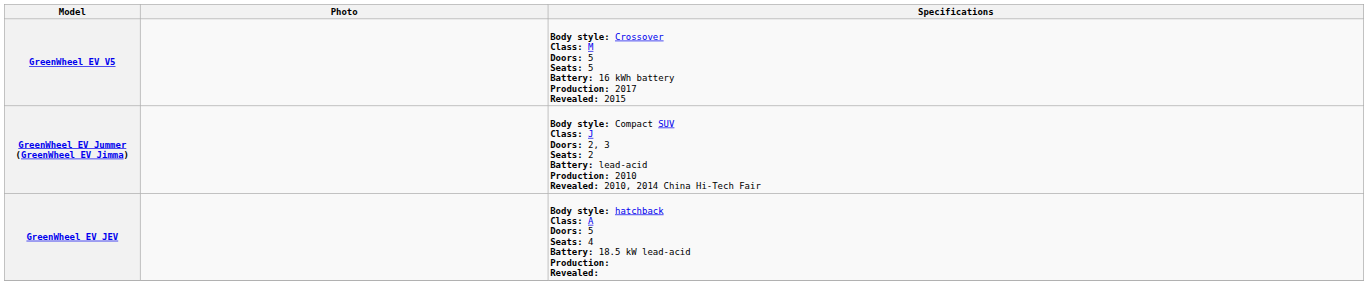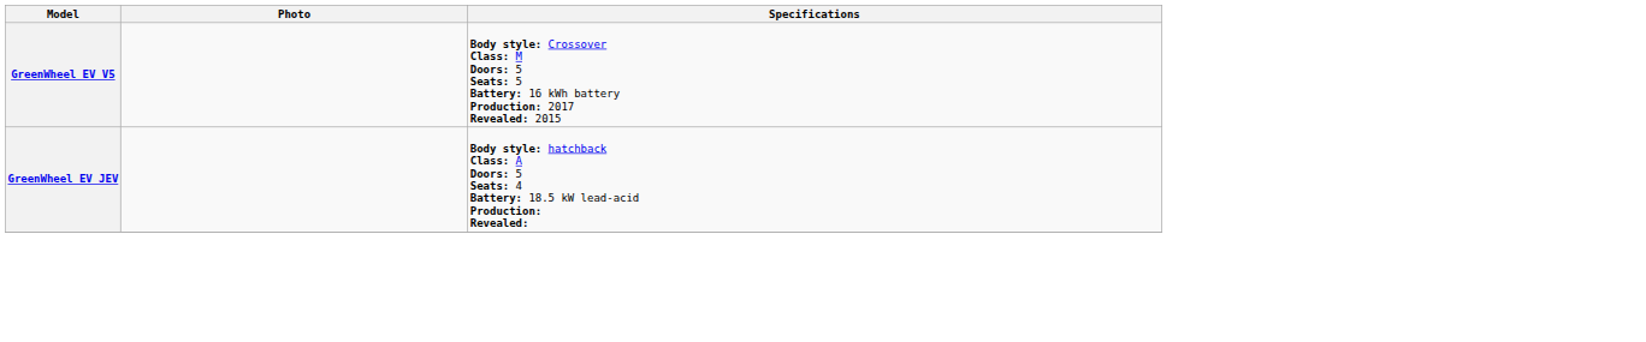- row: GreenWheel EV Jummer (GreenWheel EV Jimma) | Body style: Compact SUV Class: J Doors: 2, 3 Seats: 2 Battery: lead-acid Production: 2010 Revealed: 2010, 2014 China Hi-Tech Fair
